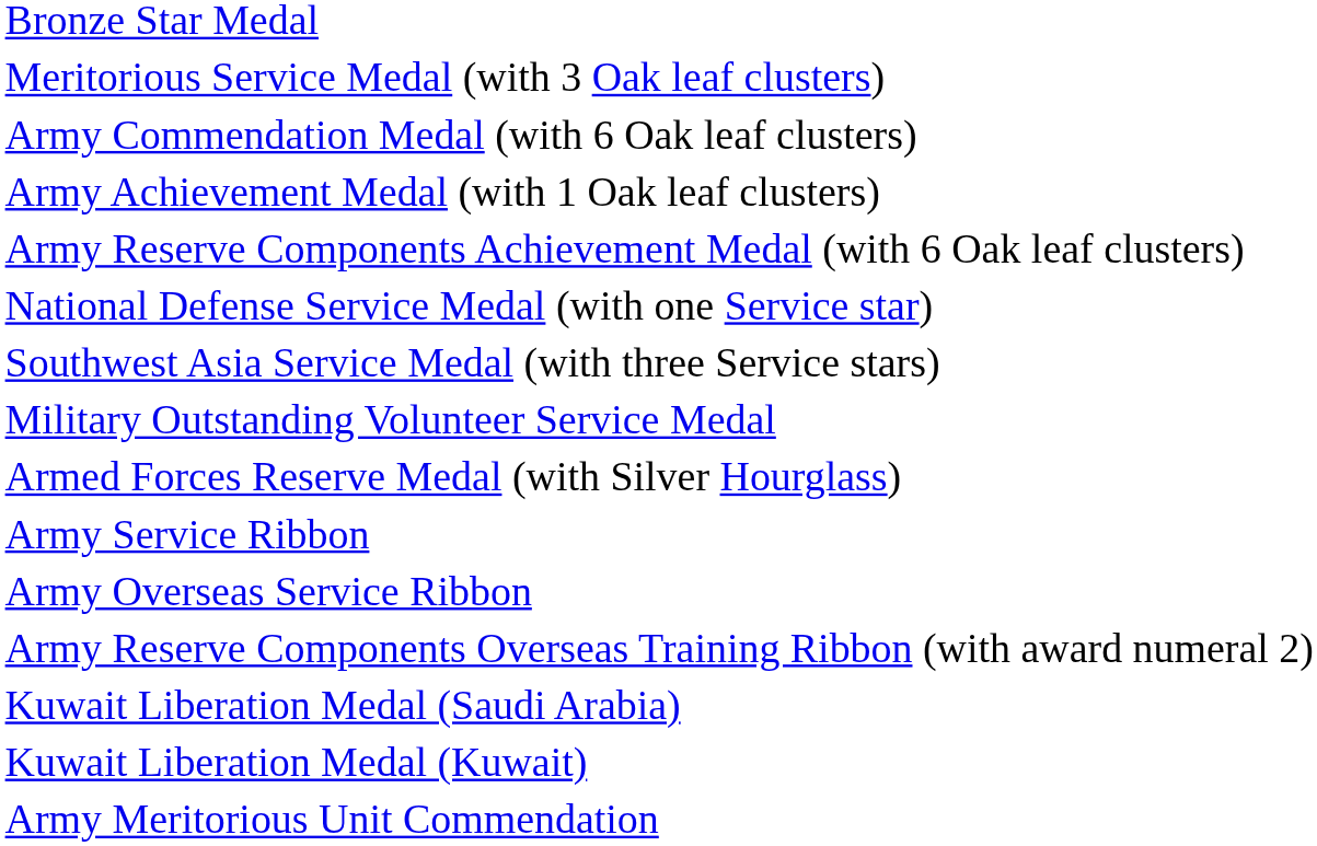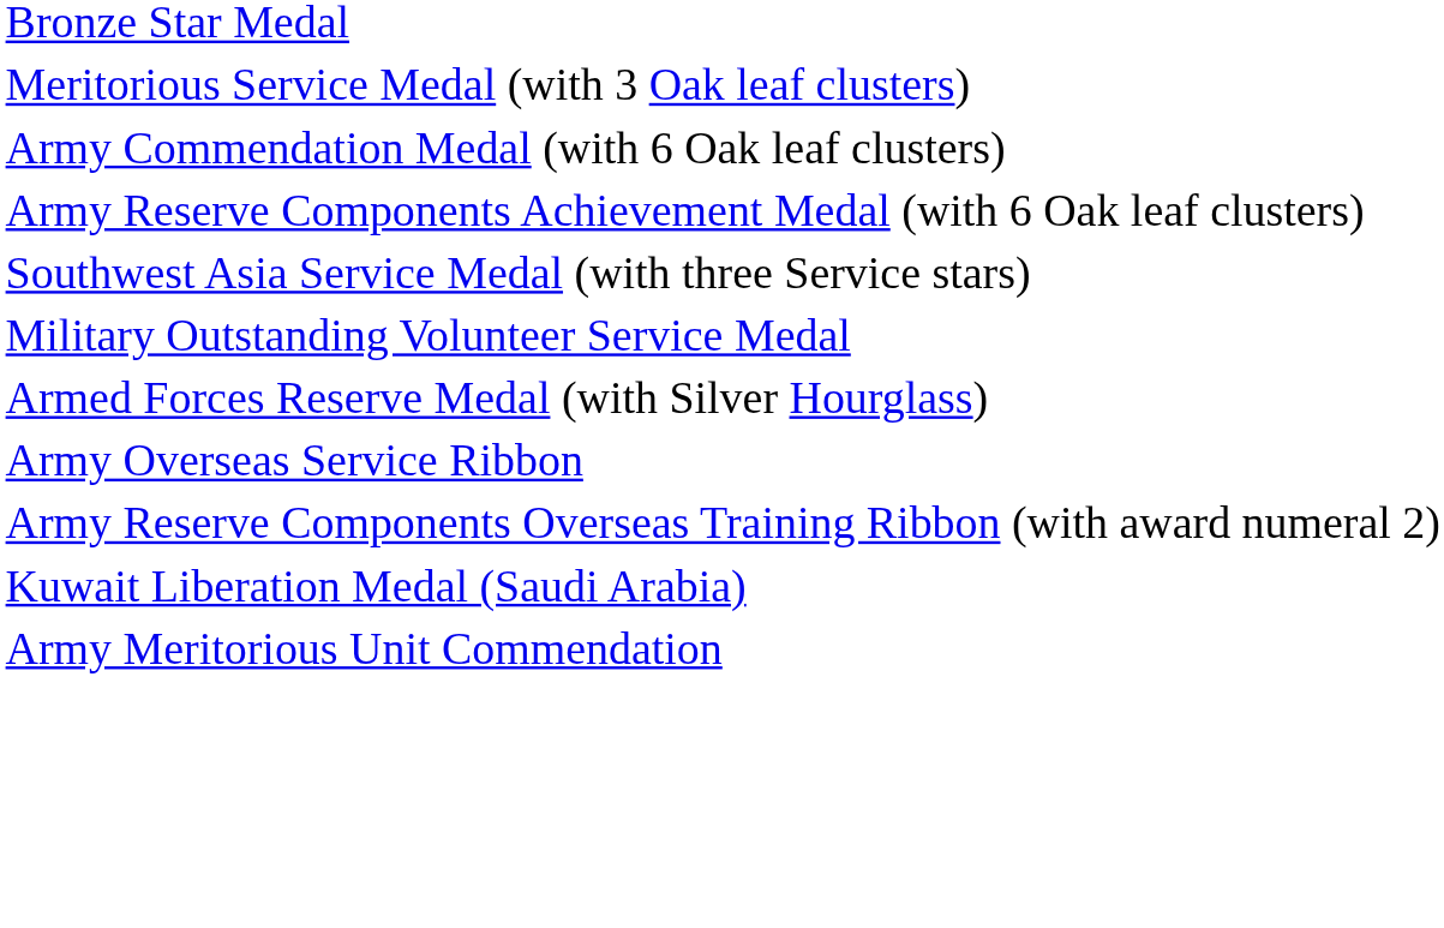- row: Army Achievement Medal (with 1 Oak leaf clusters)
- row: National Defense Service Medal (with one Service star)
- row: Army Service Ribbon
- row: Kuwait Liberation Medal (Kuwait)
